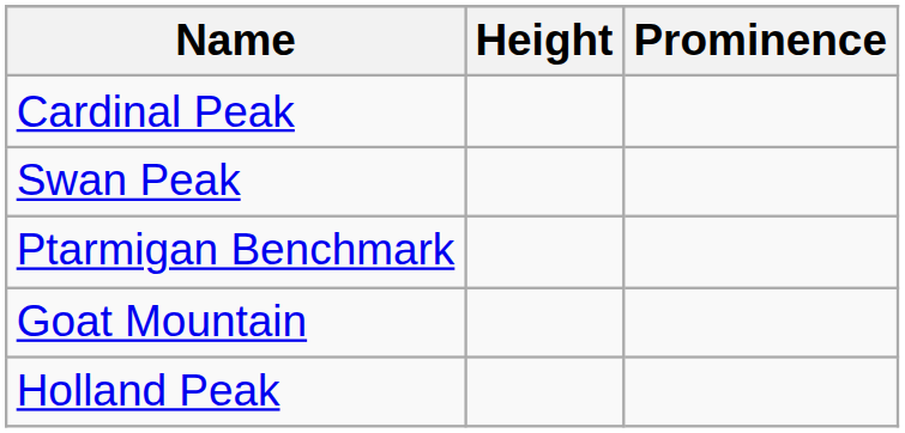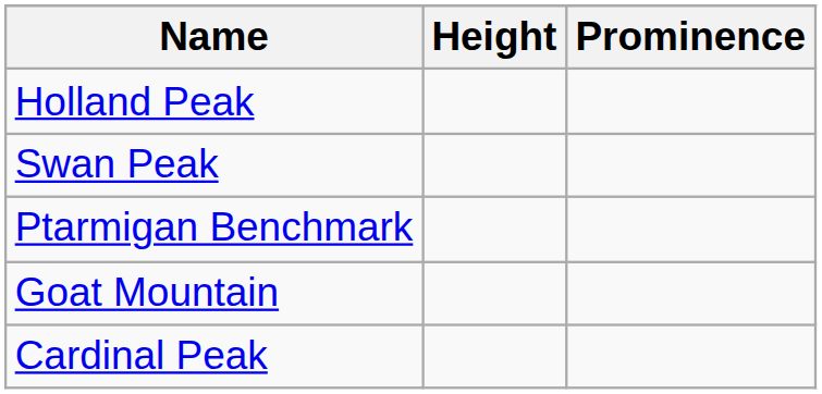rows swapped: Holland Peak <-> Cardinal Peak
